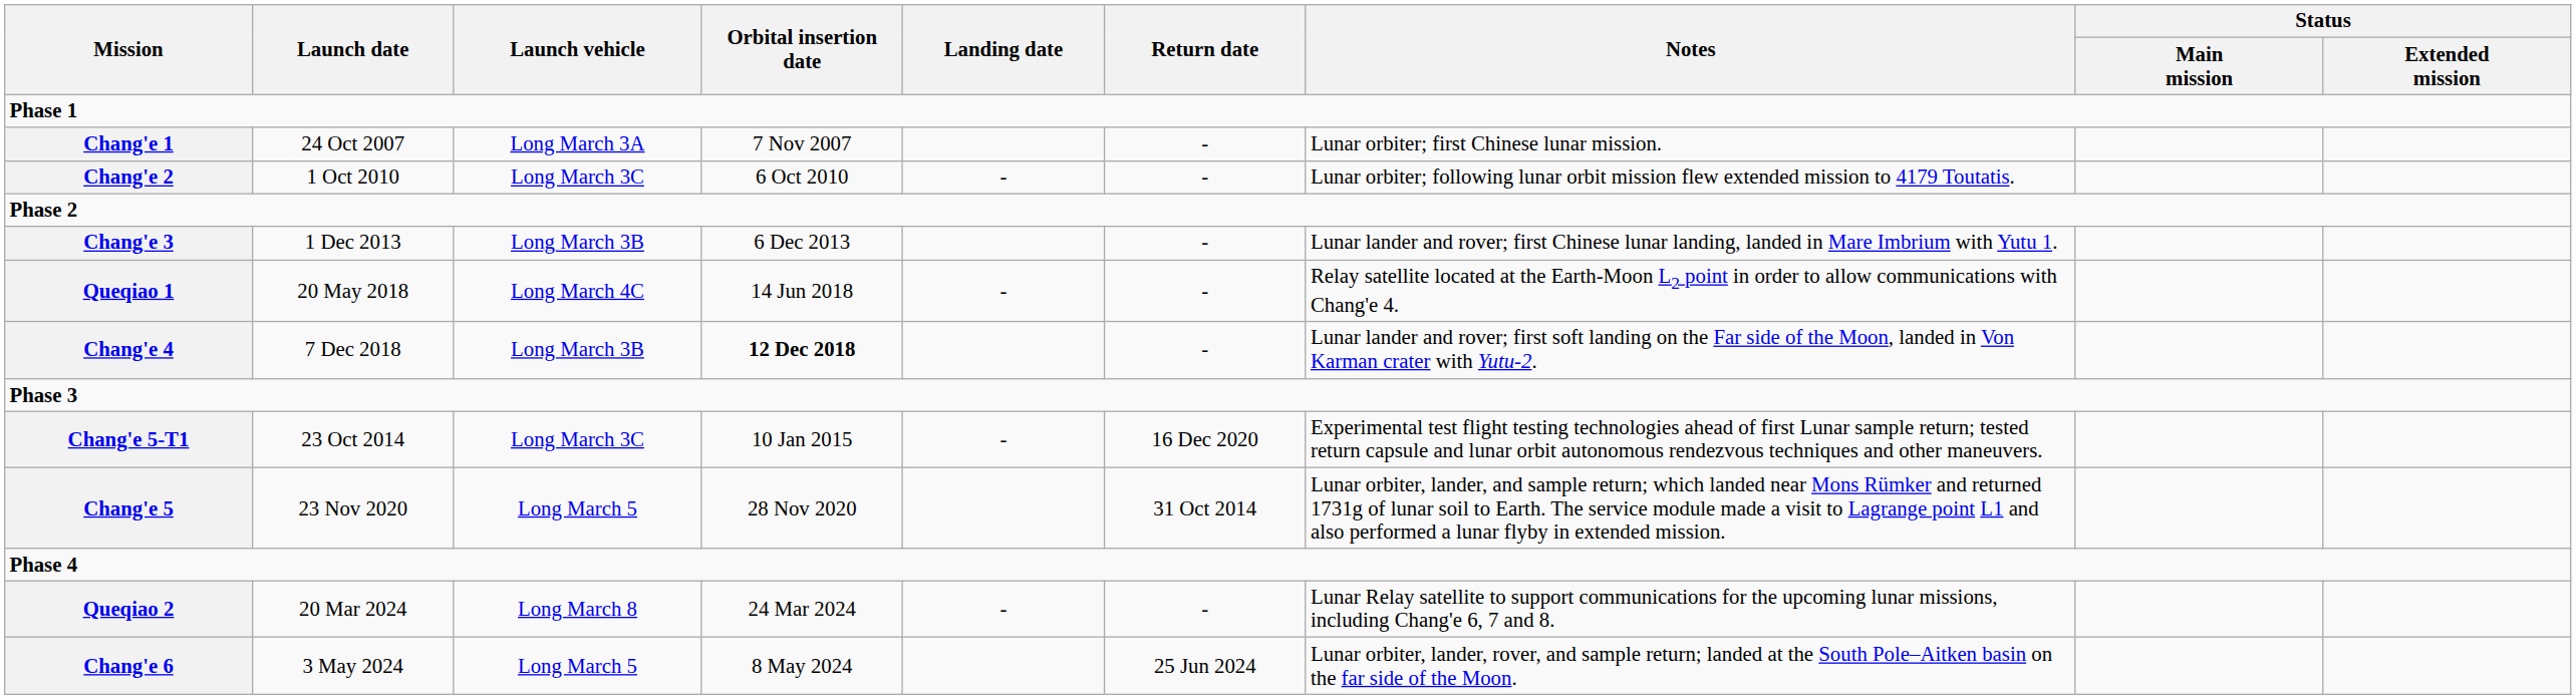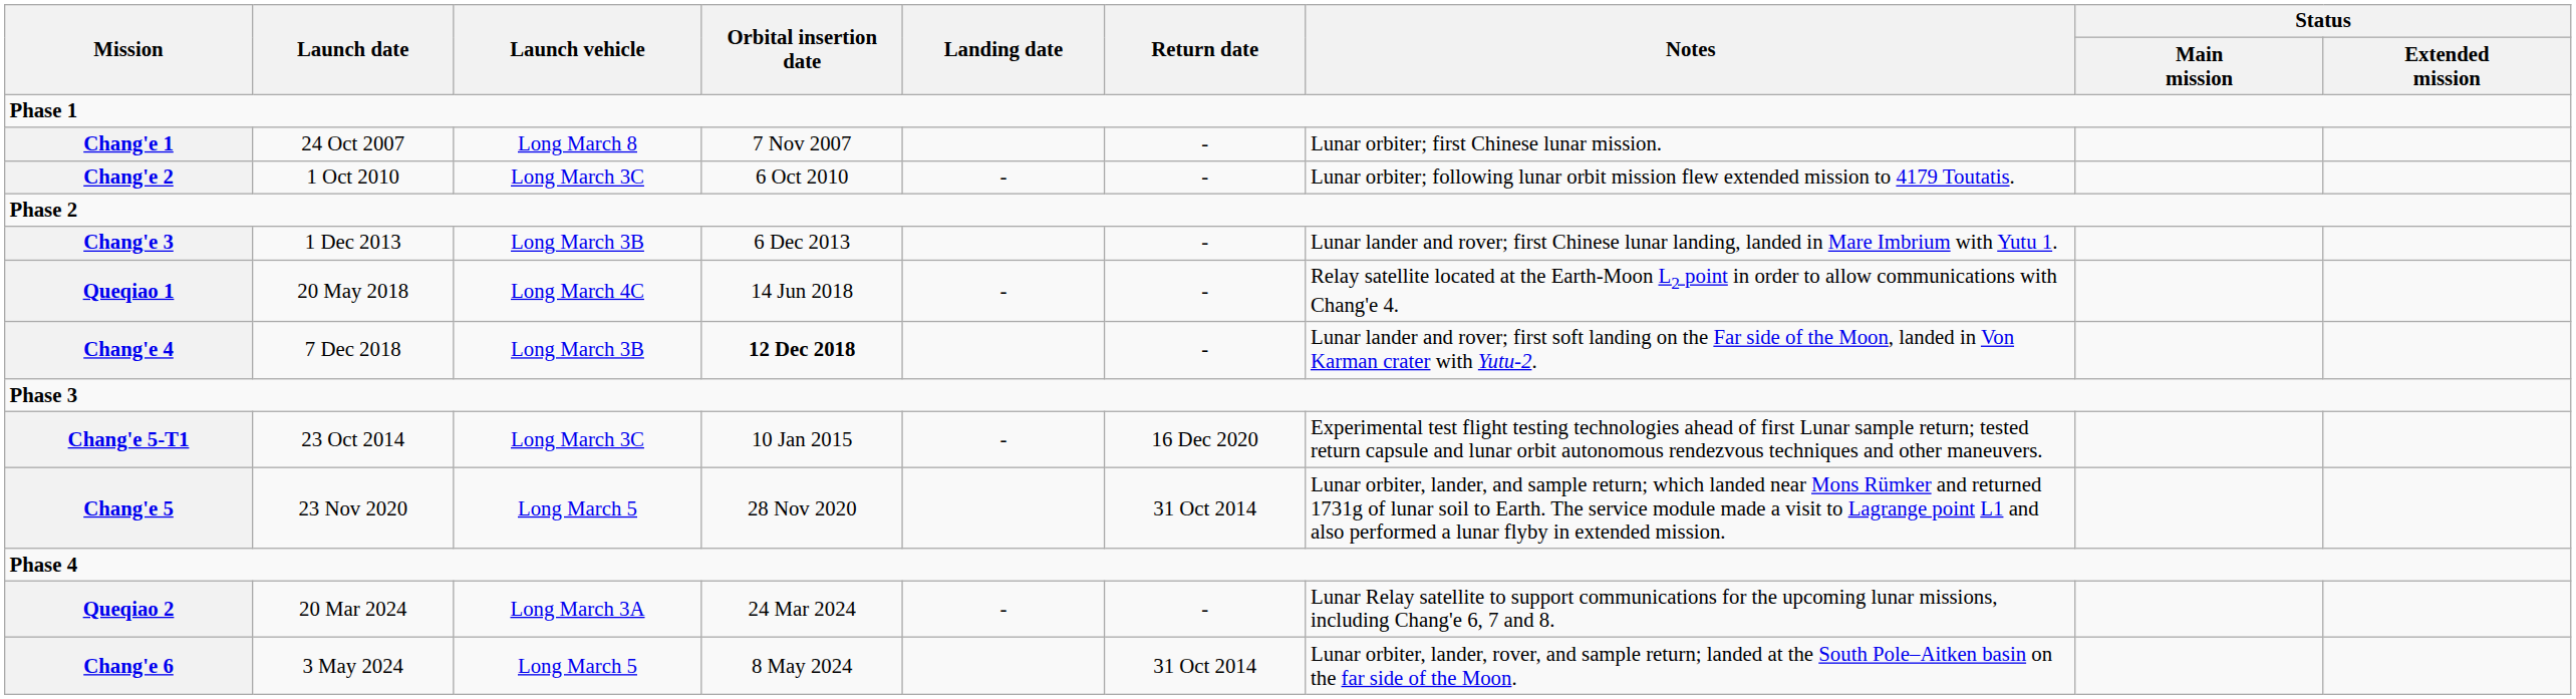Chang'e 1 | Launch vehicle: Long March 3A -> Long March 8
Queqiao 2 | Launch vehicle: Long March 8 -> Long March 3A
Chang'e 6 | Return date: 25 Jun 2024 -> 31 Oct 2014
